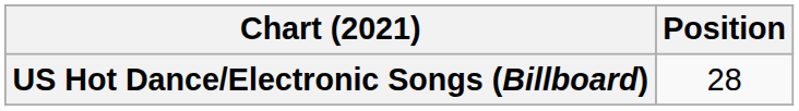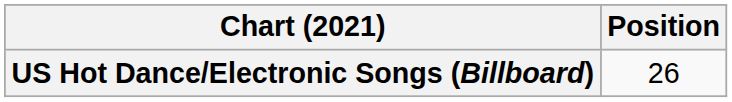US Hot Dance/Electronic Songs (Billboard) | Position: 28 -> 26
